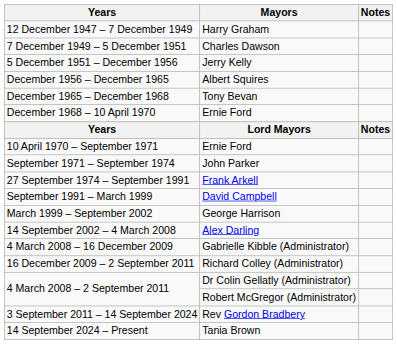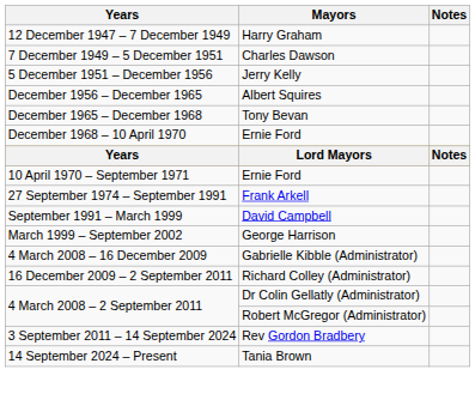- row: September 1971 – September 1974 | John Parker
- row: 14 September 2002 – 4 March 2008 | Alex Darling
